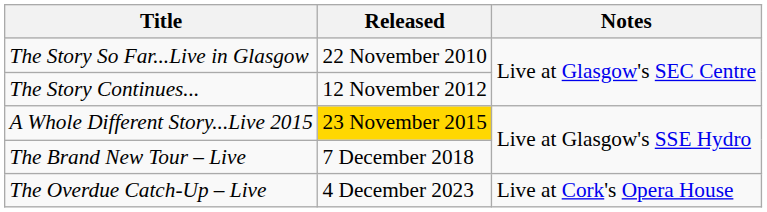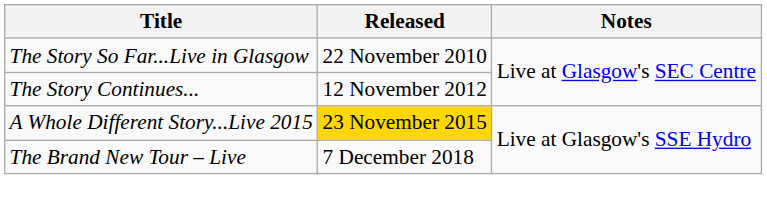- row: The Overdue Catch-Up – Live | 4 December 2023 | Live at Cork's Opera House
